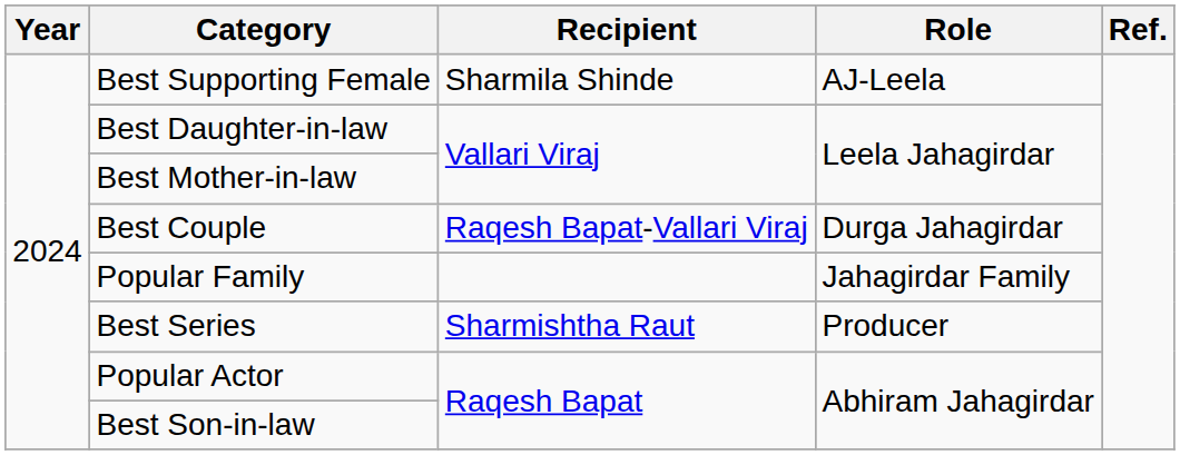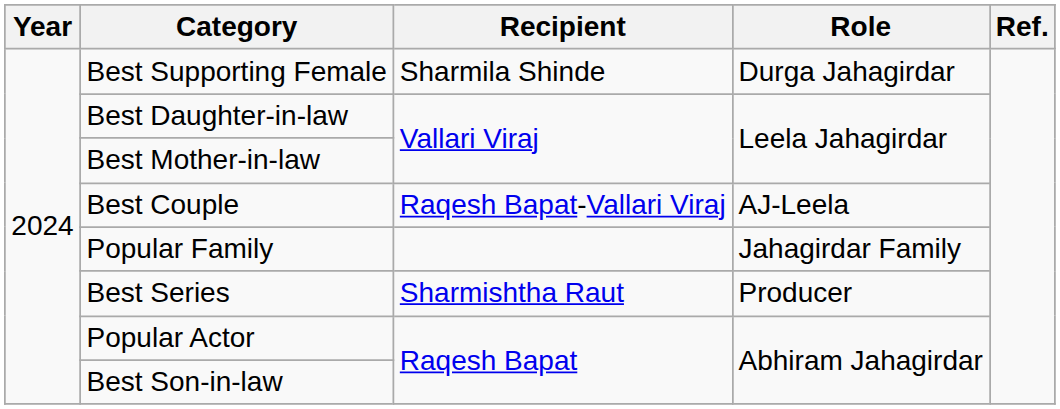Best Supporting Female | Role: AJ-Leela -> Durga Jahagirdar
Best Couple | Role: Durga Jahagirdar -> AJ-Leela
